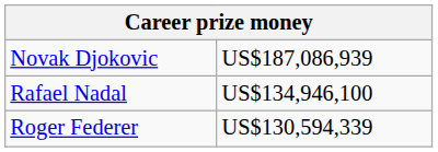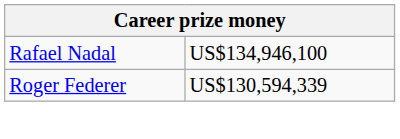- row: Novak Djokovic | US$187,086,939
